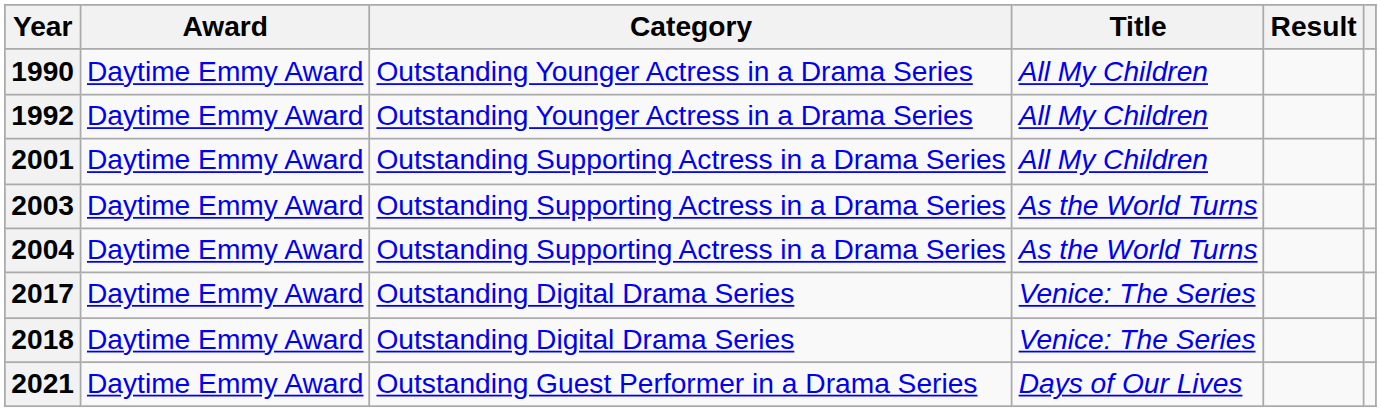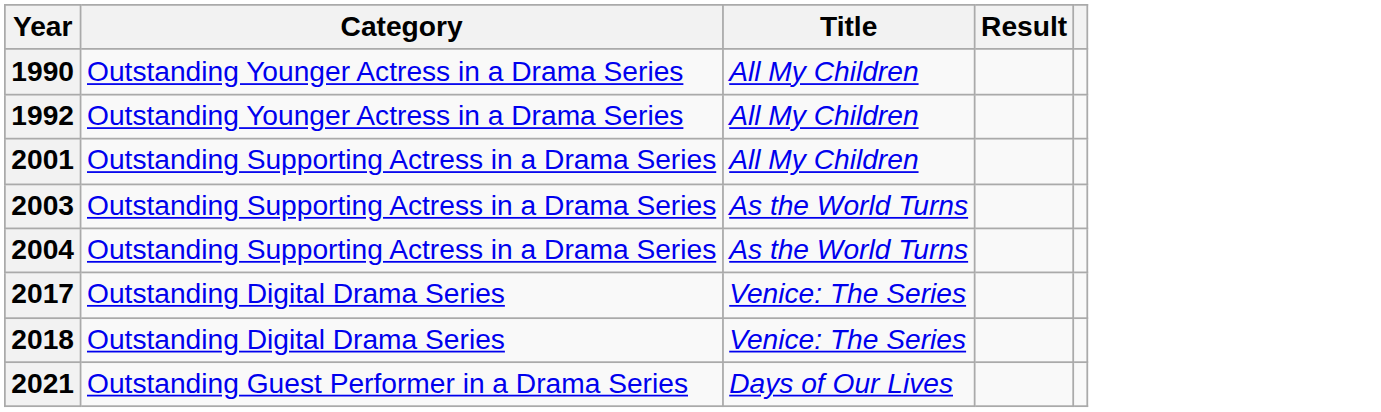- column: Award | Daytime Emmy Award | Daytime Emmy Award | Daytime Emmy Award | Daytime Emmy Award | Daytime Emmy Award | Daytime Emmy Award | Daytime Emmy Award | Daytime Emmy Award
